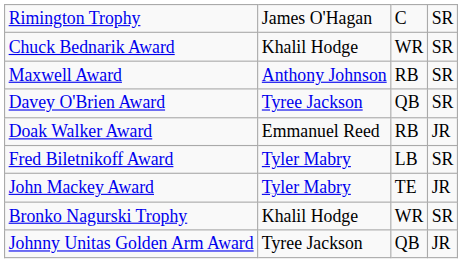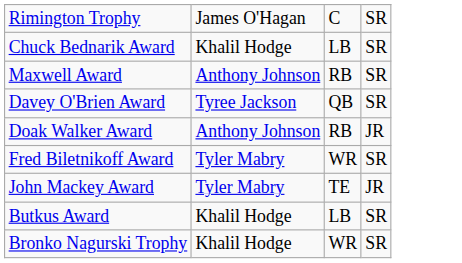Chuck Bednarik Award | column 3: WR -> LB
Doak Walker Award | column 2: Emmanuel Reed -> Anthony Johnson
Fred Biletnikoff Award | column 3: LB -> WR
+ row: Butkus Award | Khalil Hodge | LB | SR
- row: Johnny Unitas Golden Arm Award | Tyree Jackson | QB | JR
